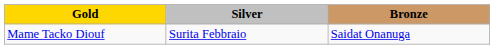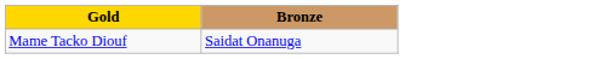- column: Silver | Surita Febbraio
